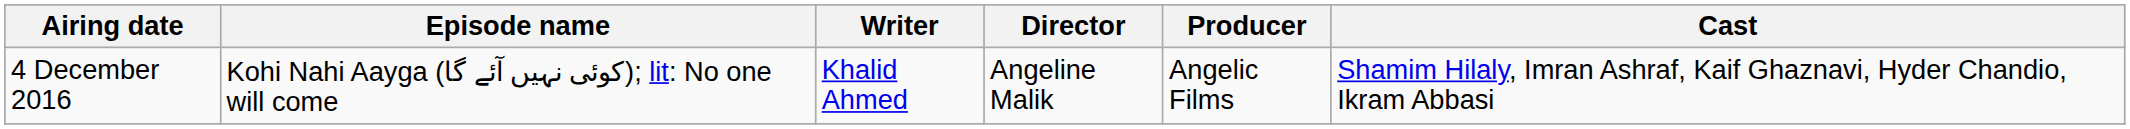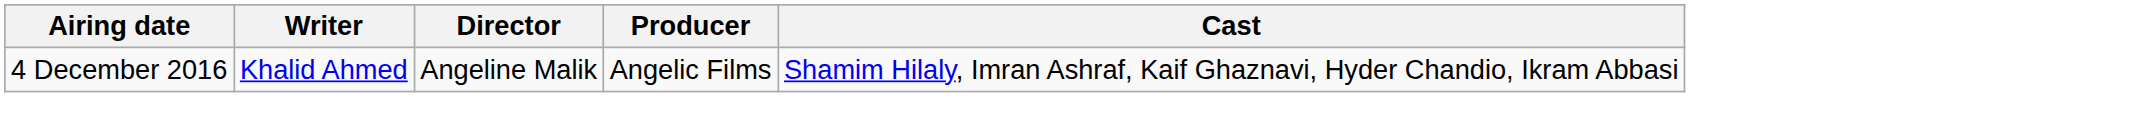- column: Episode name | Kohi Nahi Aayga (کوئی نہیں آئے گا); lit: No one will come
